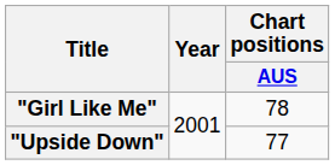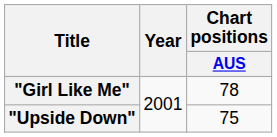"Upside Down" | Chart positions / AUS: 77 -> 75
